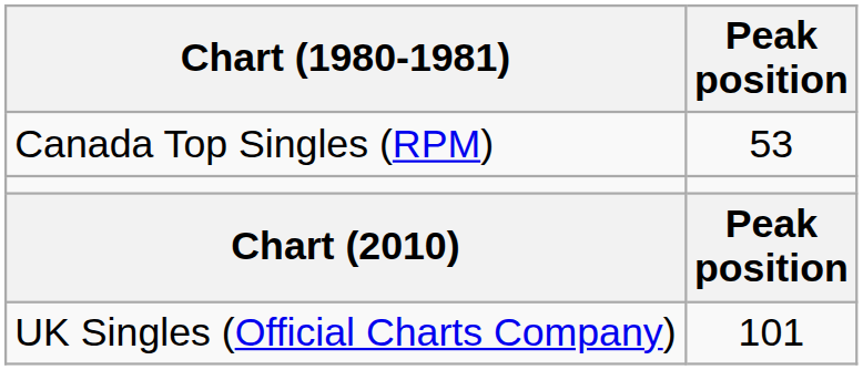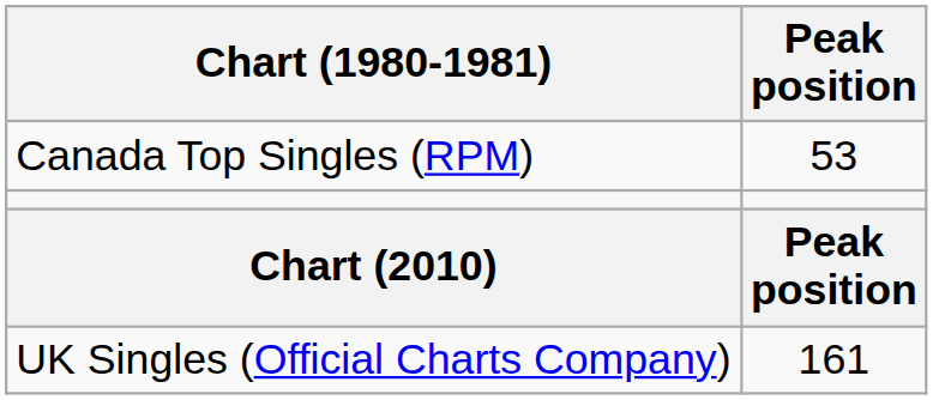UK Singles (Official Charts Company) | Peak position: 101 -> 161
